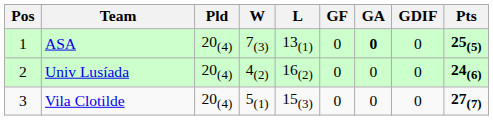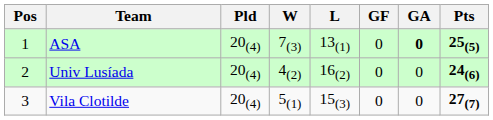- column: GDIF | 0 | 0 | 0
